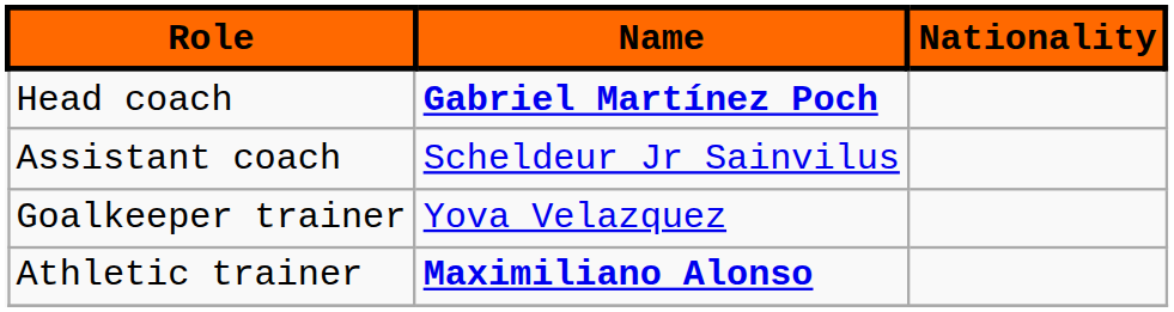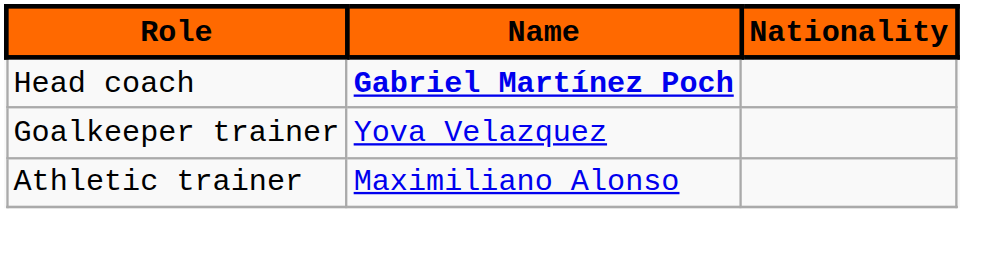- row: Assistant coach | Scheldeur Jr Sainvilus
Athletic trainer | Name: bold -> normal
